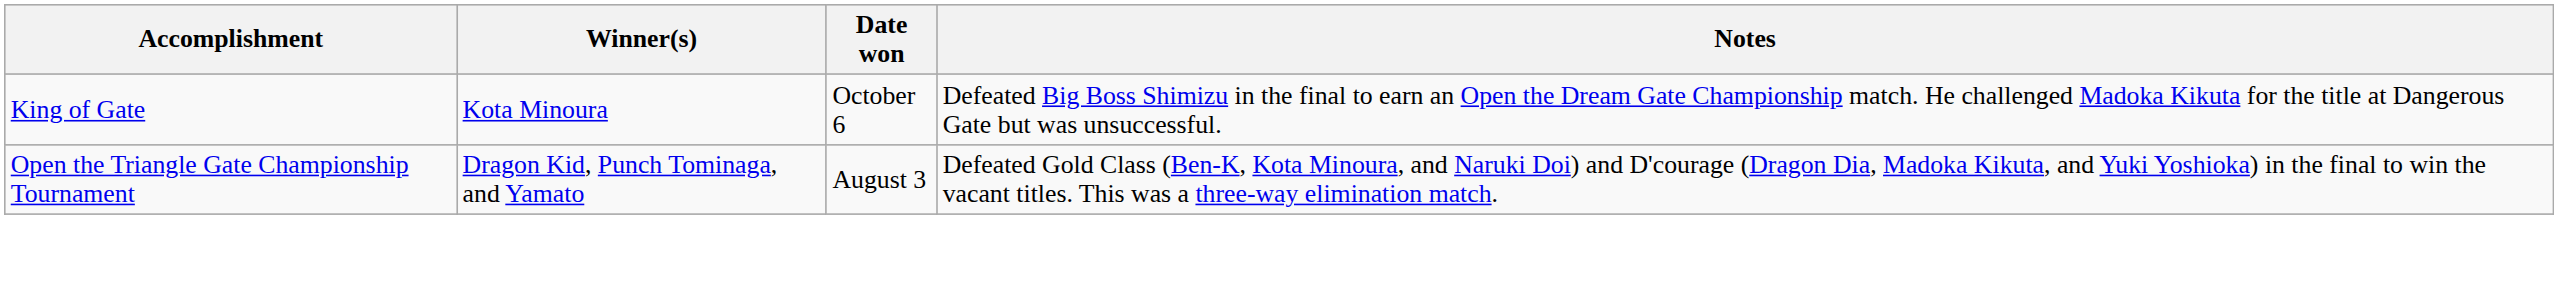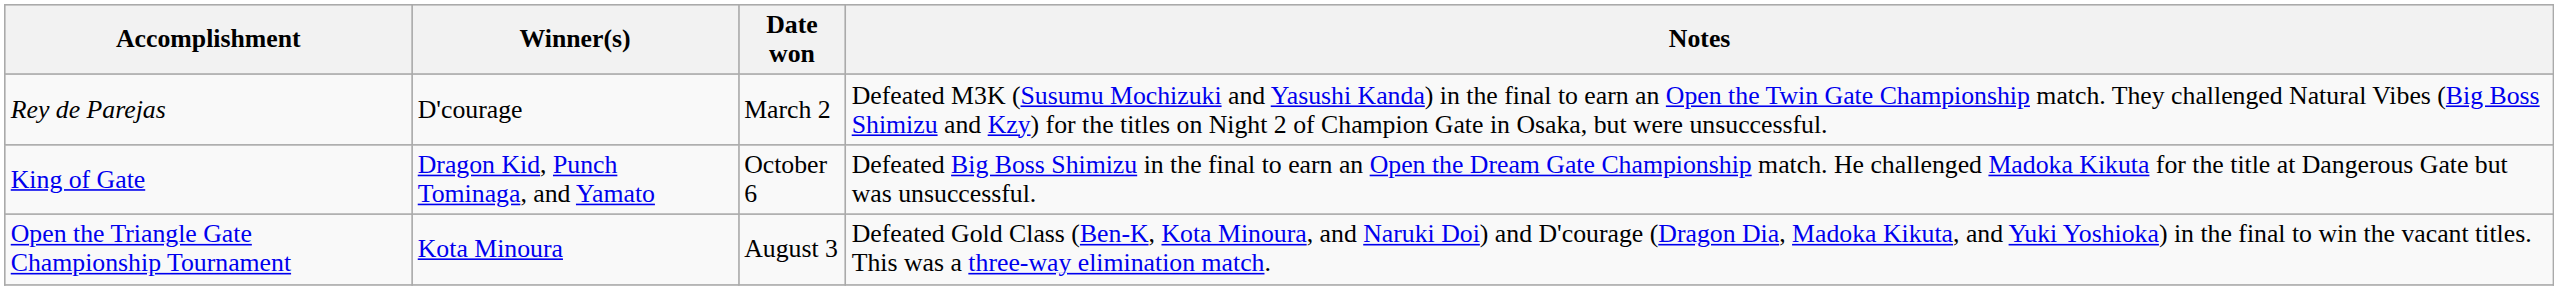+ row: Rey de Parejas | D'courage | March 2 | Defeated M3K (Susumu Mochizuki and Yasushi Kanda) in the final to earn an Open the Twin Gate Championship match. They challenged Natural Vibes (Big Boss Shimizu and Kzy) for the titles on Night 2 of Champion Gate in Osaka, but were unsuccessful.
King of Gate | Winner(s): Kota Minoura -> Dragon Kid, Punch Tominaga, and Yamato
Open the Triangle Gate Championship Tournament | Winner(s): Dragon Kid, Punch Tominaga, and Yamato -> Kota Minoura
